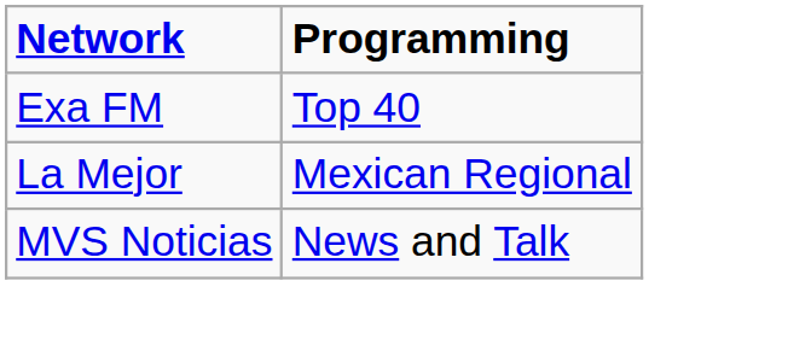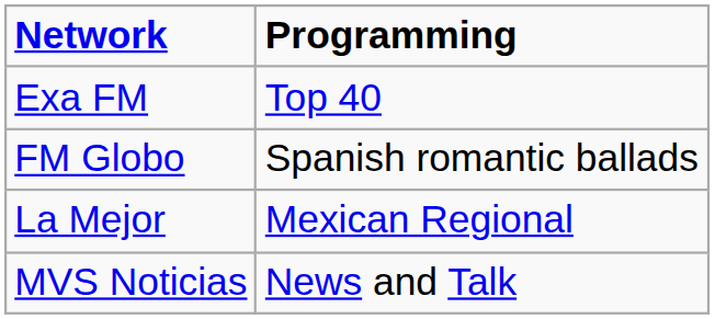+ row: FM Globo | Spanish romantic ballads
